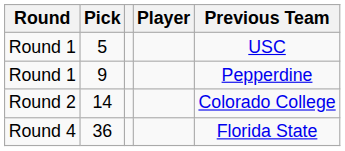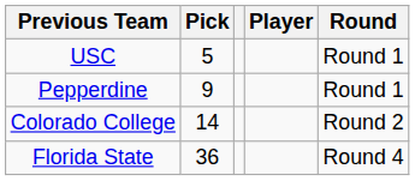columns swapped: Round <-> Previous Team
